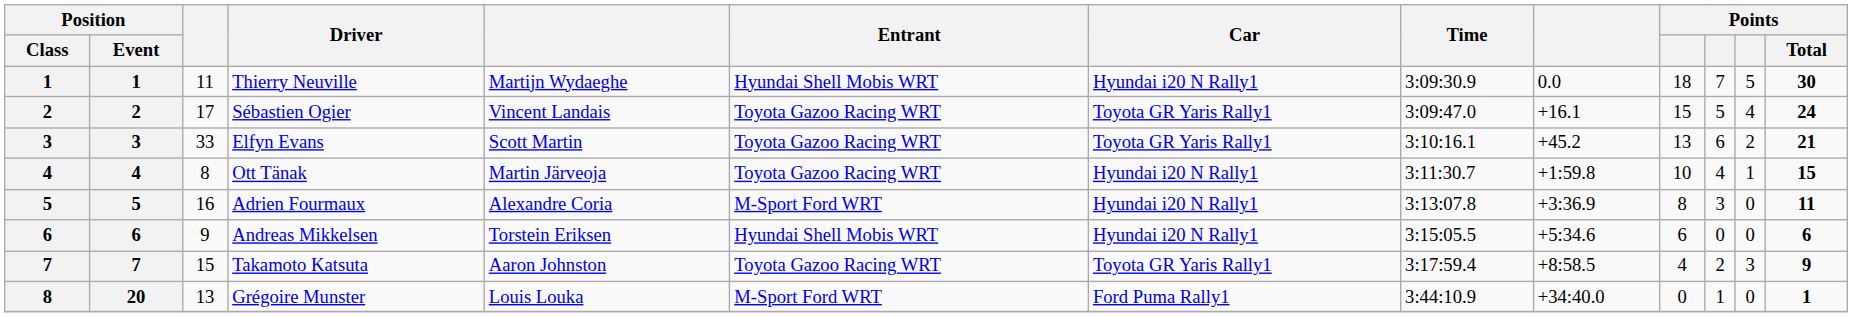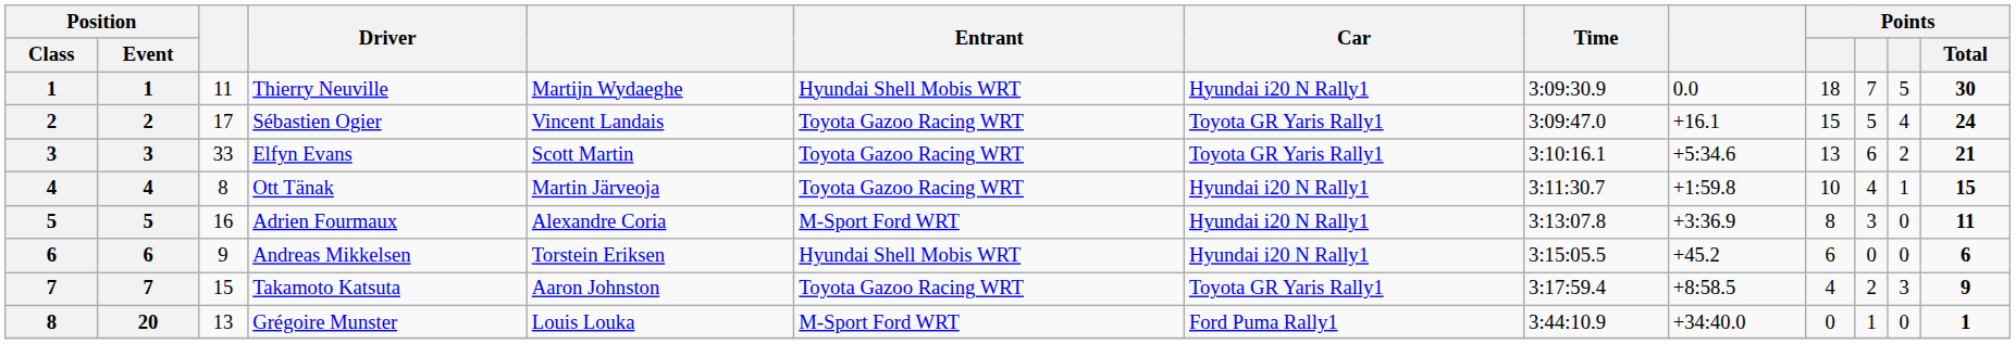Elfyn Evans | column 9: +45.2 -> +5:34.6
Andreas Mikkelsen | column 9: +5:34.6 -> +45.2
